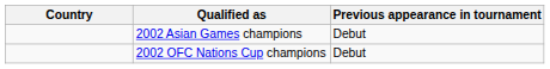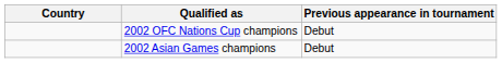rows swapped: 2002 Asian Games champions <-> 2002 OFC Nations Cup champions
